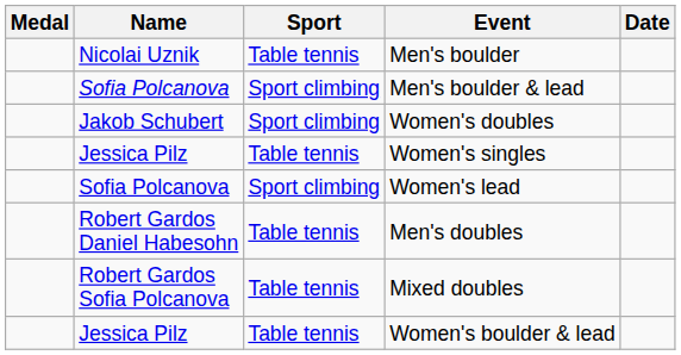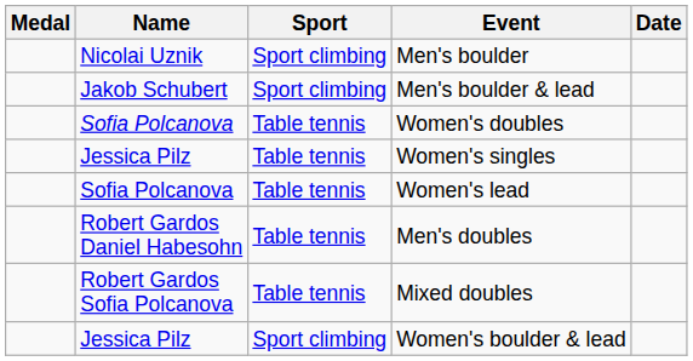Men's boulder | Sport: Table tennis -> Sport climbing
Men's boulder & lead | Name: Sofia Polcanova -> Jakob Schubert
Women's doubles | Name: Jakob Schubert -> Sofia Polcanova
Women's doubles | Sport: Sport climbing -> Table tennis
Women's lead | Sport: Sport climbing -> Table tennis
Women's boulder & lead | Sport: Table tennis -> Sport climbing
